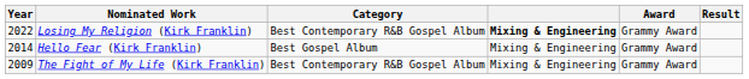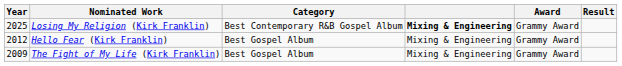Losing My Religion (Kirk Franklin) | Year: 2022 -> 2025
Hello Fear (Kirk Franklin) | Year: 2014 -> 2012
The Fight of My Life (Kirk Franklin) | Category: Best Contemporary R&B Gospel Album -> Best Gospel Album
